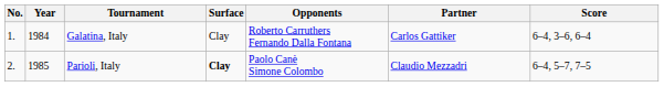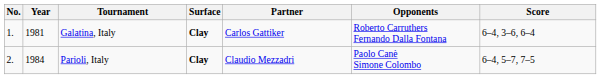columns swapped: Partner <-> Opponents
Galatina, Italy | Year: 1984 -> 1981
Galatina, Italy | Surface: normal -> bold
Parioli, Italy | Year: 1985 -> 1984
